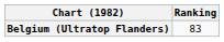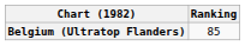Belgium (Ultratop Flanders) | Ranking: 83 -> 85
